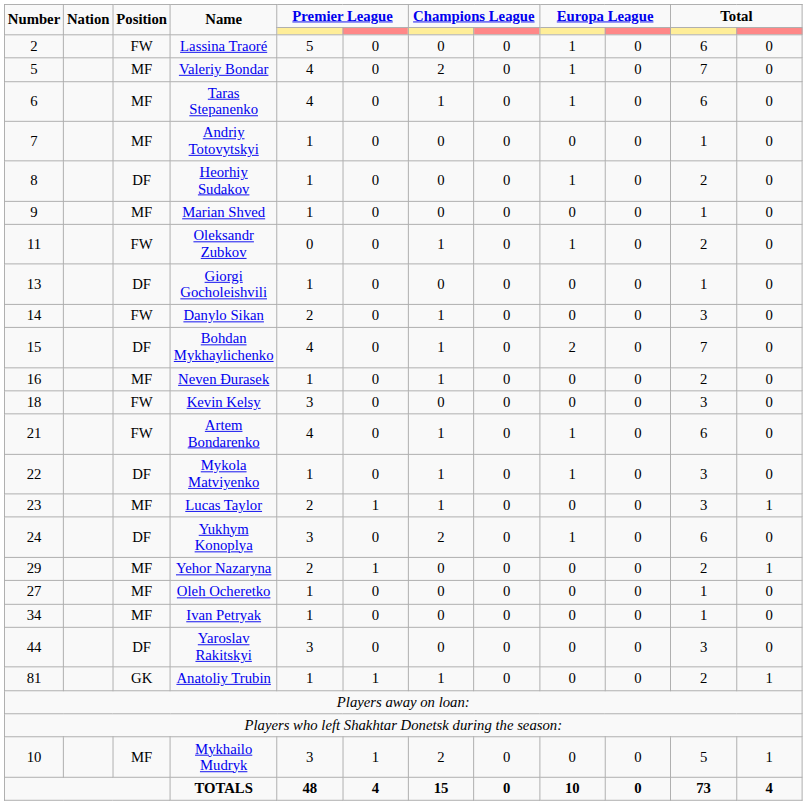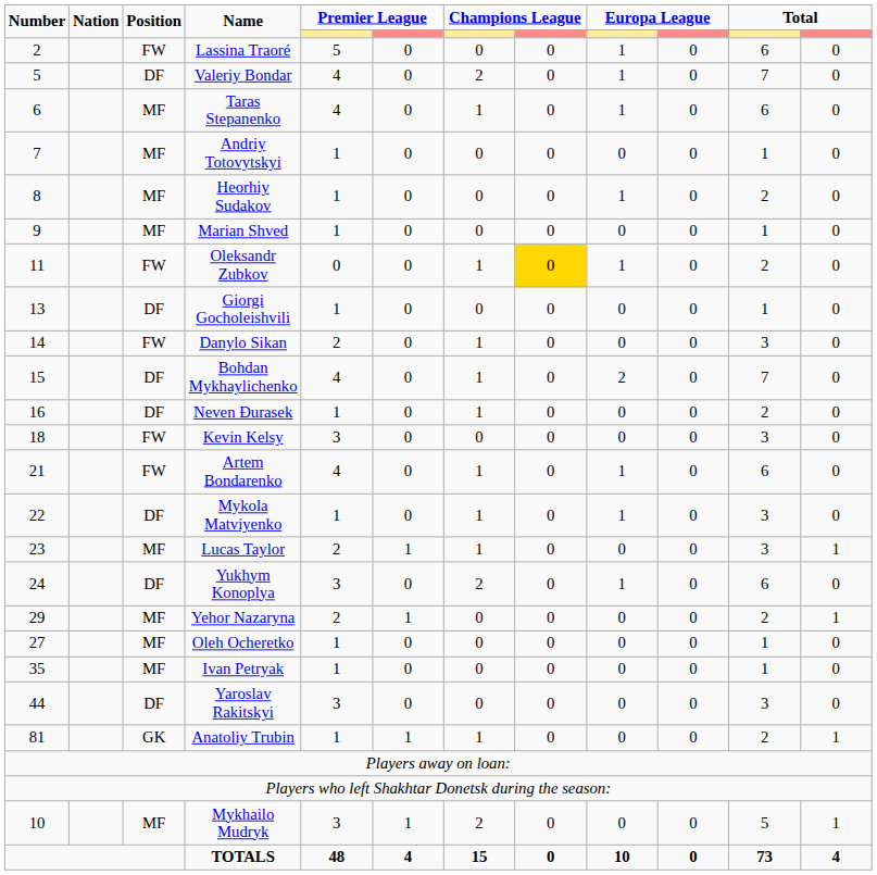Valeriy Bondar | Position: MF -> DF
Heorhiy Sudakov | Position: DF -> MF
Oleksandr Zubkov | column 8: no background -> gold background
Neven Đurasek | Position: MF -> DF
Ivan Petryak | Number: 34 -> 35
